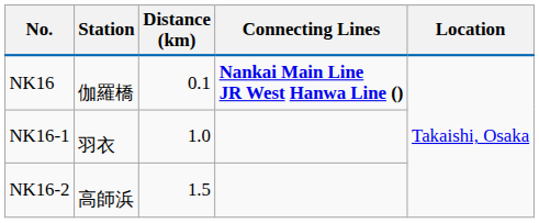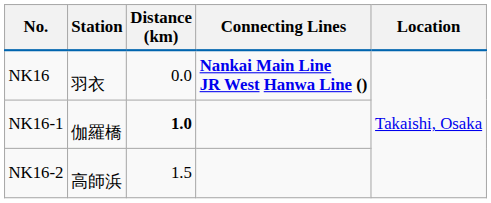NK16 | Station: 伽羅橋 -> 羽衣
NK16 | Distance (km): 0.1 -> 0.0
NK16-1 | Station: 羽衣 -> 伽羅橋
NK16-1 | Distance (km): normal -> bold
